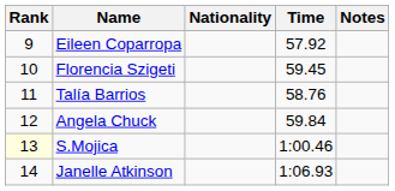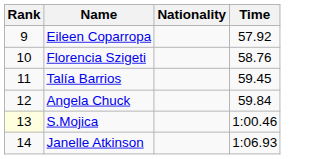- column: Notes
Florencia Szigeti | Time: 59.45 -> 58.76
Talía Barrios | Time: 58.76 -> 59.45
